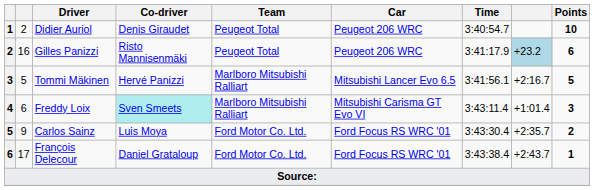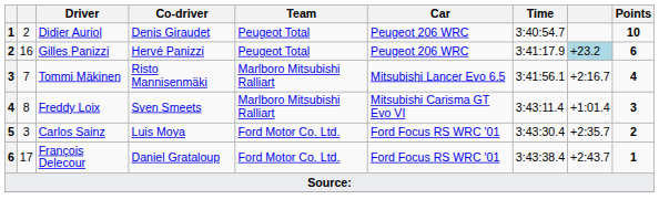Gilles Panizzi | Co-driver: Risto Mannisenmäki -> Hervé Panizzi
Tommi Mäkinen | column 2: 5 -> 7
Tommi Mäkinen | Co-driver: Hervé Panizzi -> Risto Mannisenmäki
Tommi Mäkinen | Points: 5 -> 4
Freddy Loix | column 2: 6 -> 8
Freddy Loix | Co-driver: paleturquoise background -> no background
Carlos Sainz | column 2: 9 -> 3
